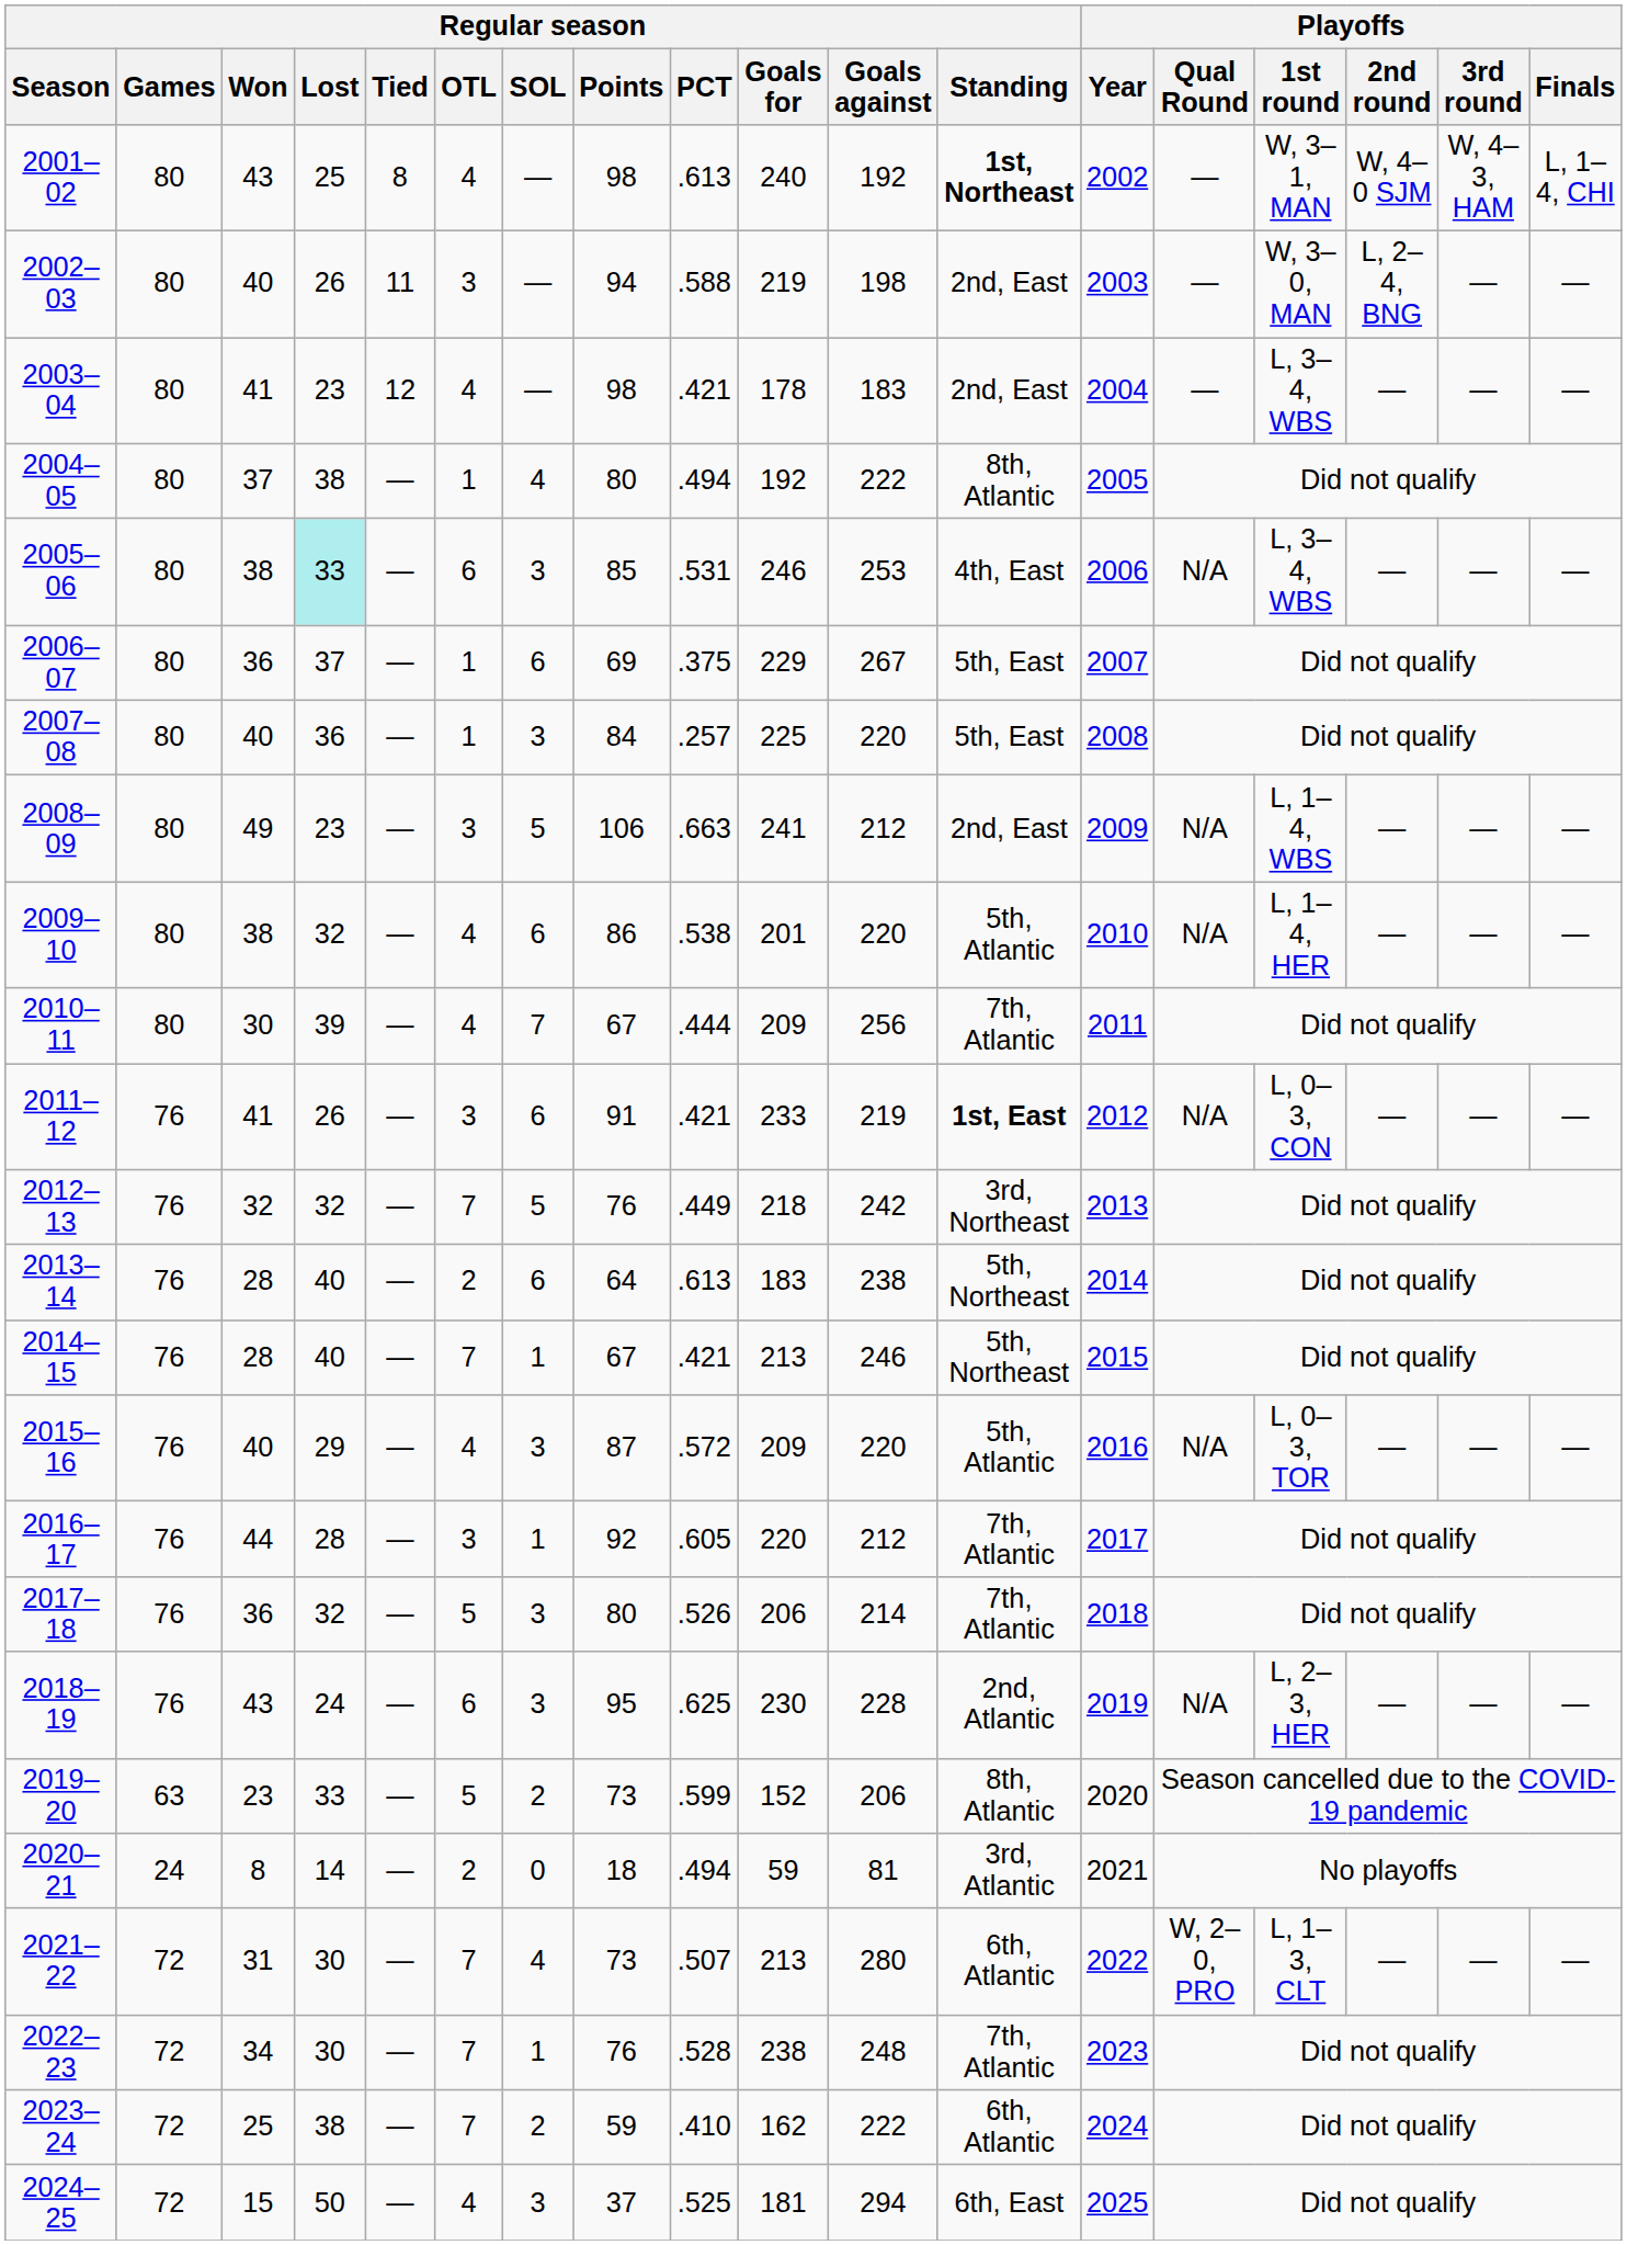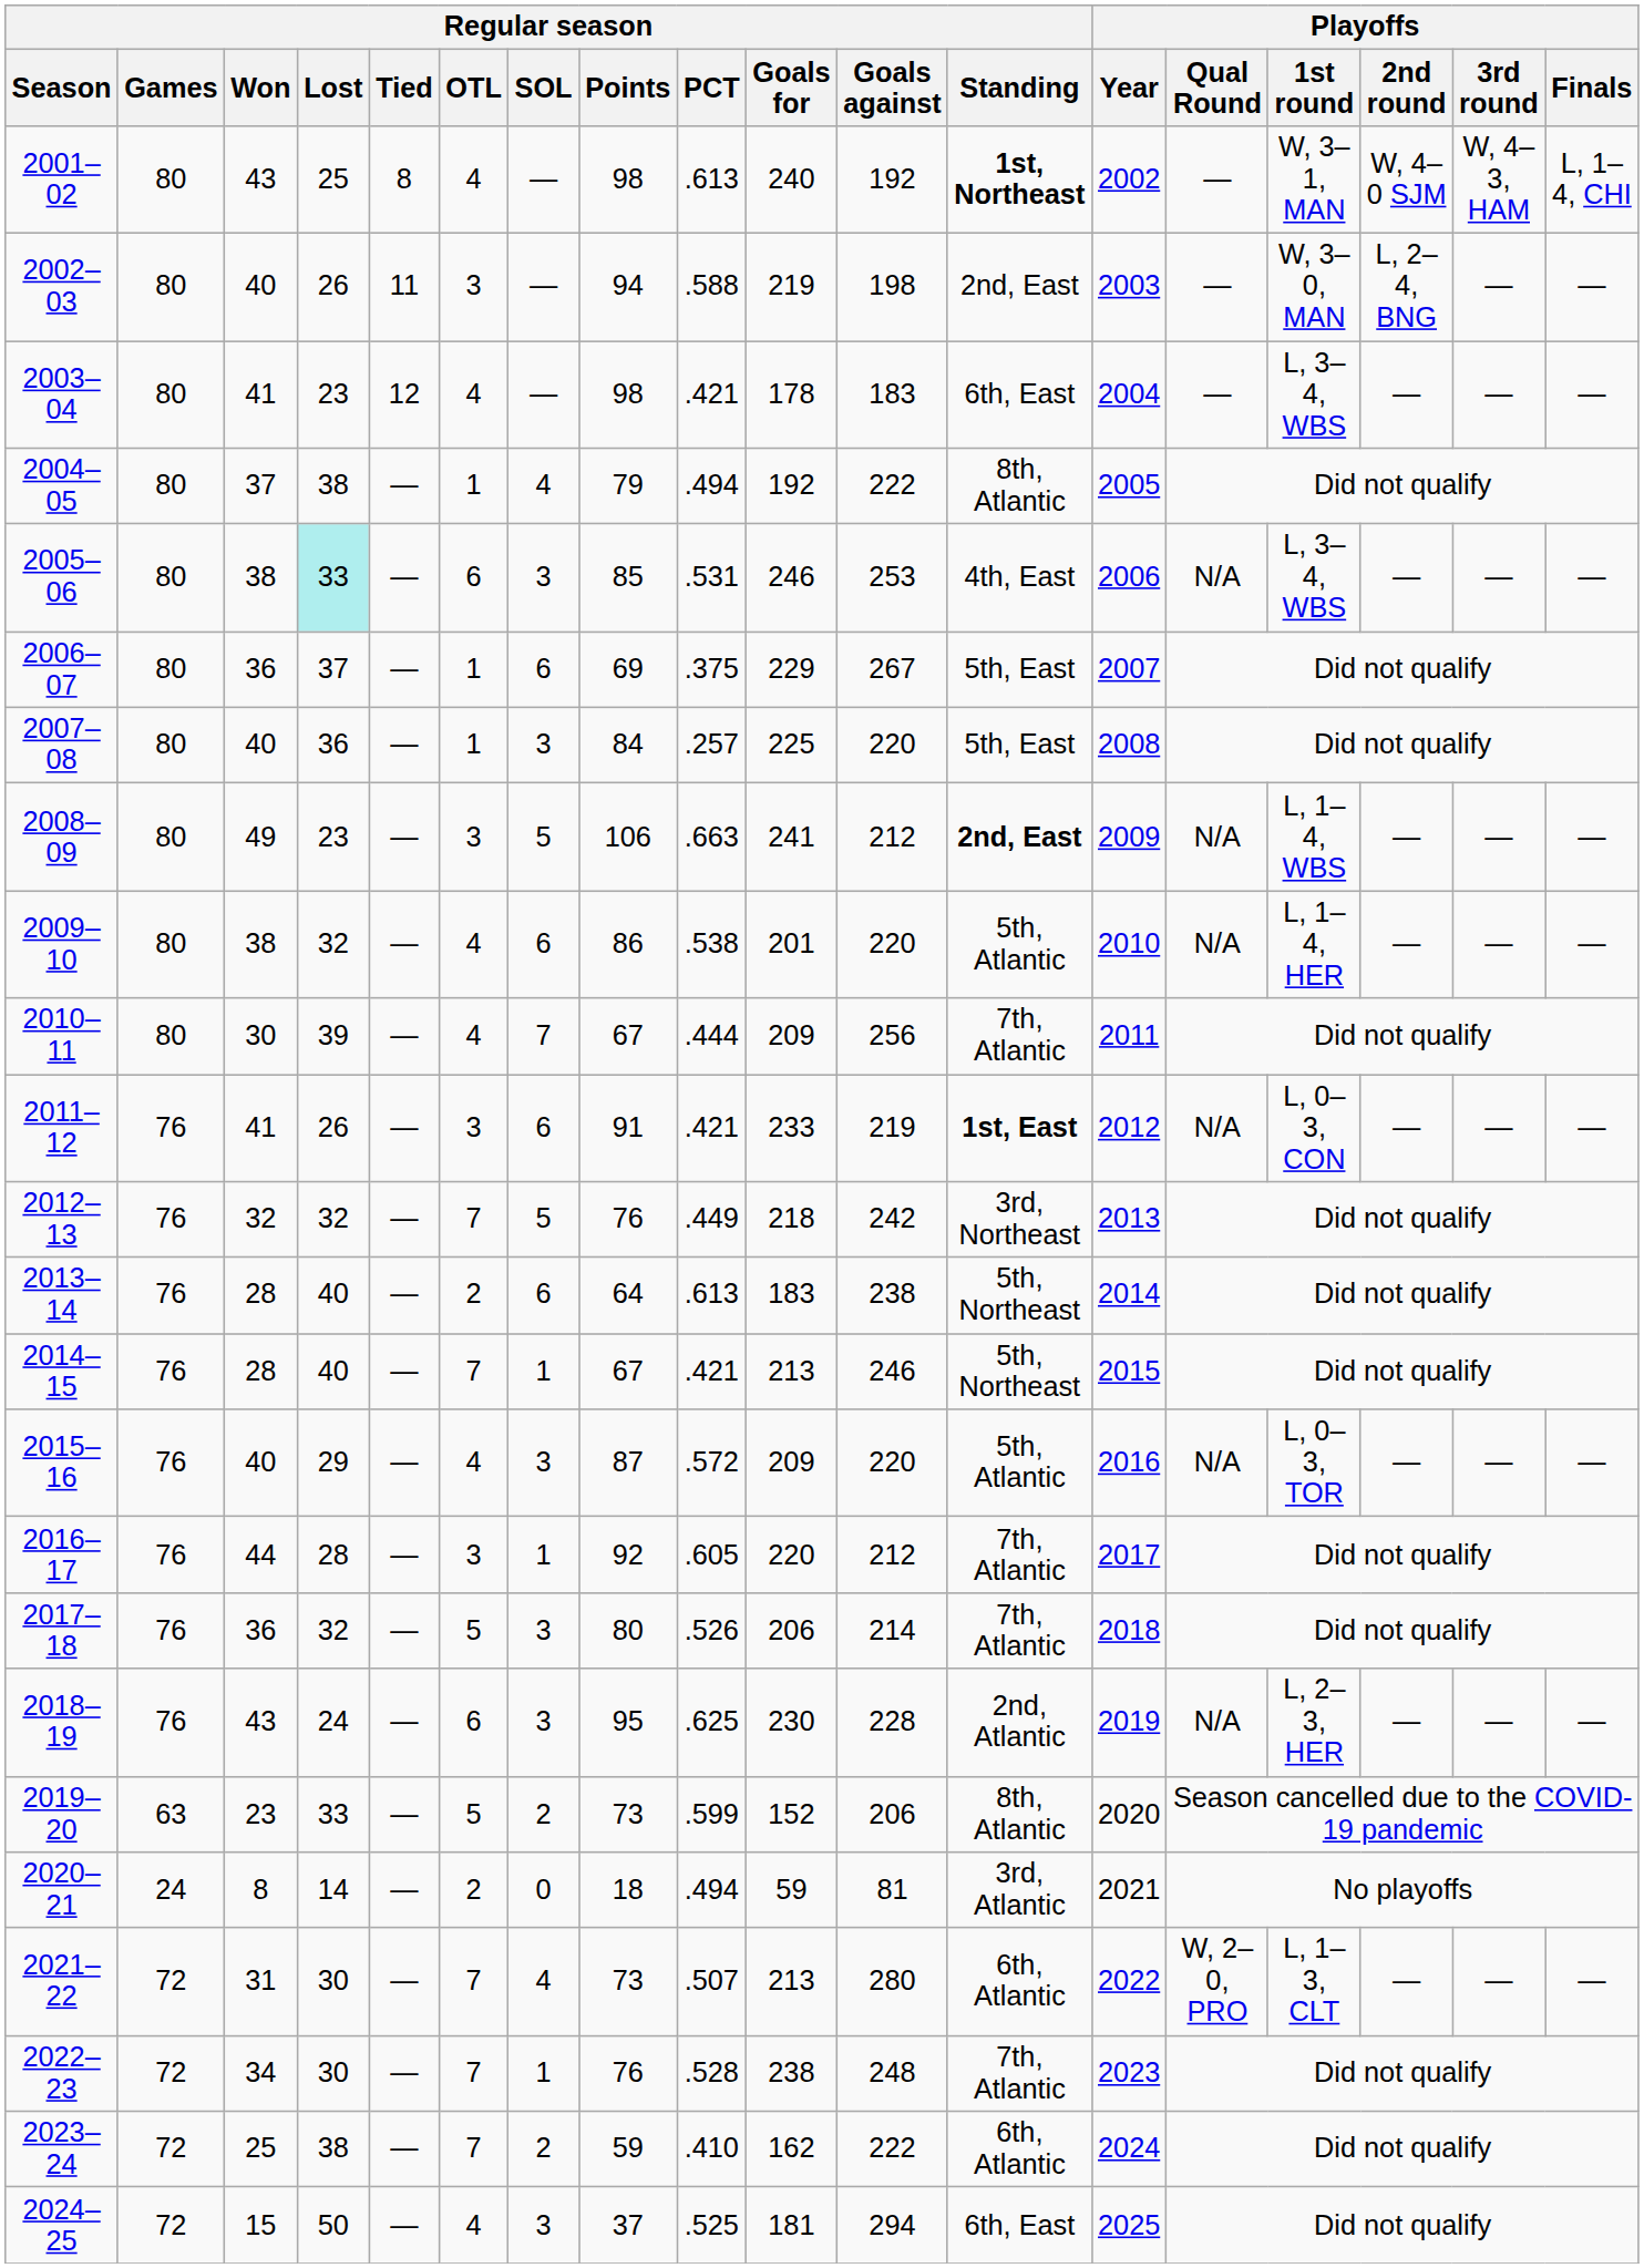2003–04 | Regular season / Standing: 2nd, East -> 6th, East
2004–05 | Regular season / Points: 80 -> 79
2008–09 | Regular season / Standing: normal -> bold
